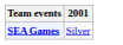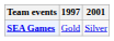+ column: 1997 | Gold
